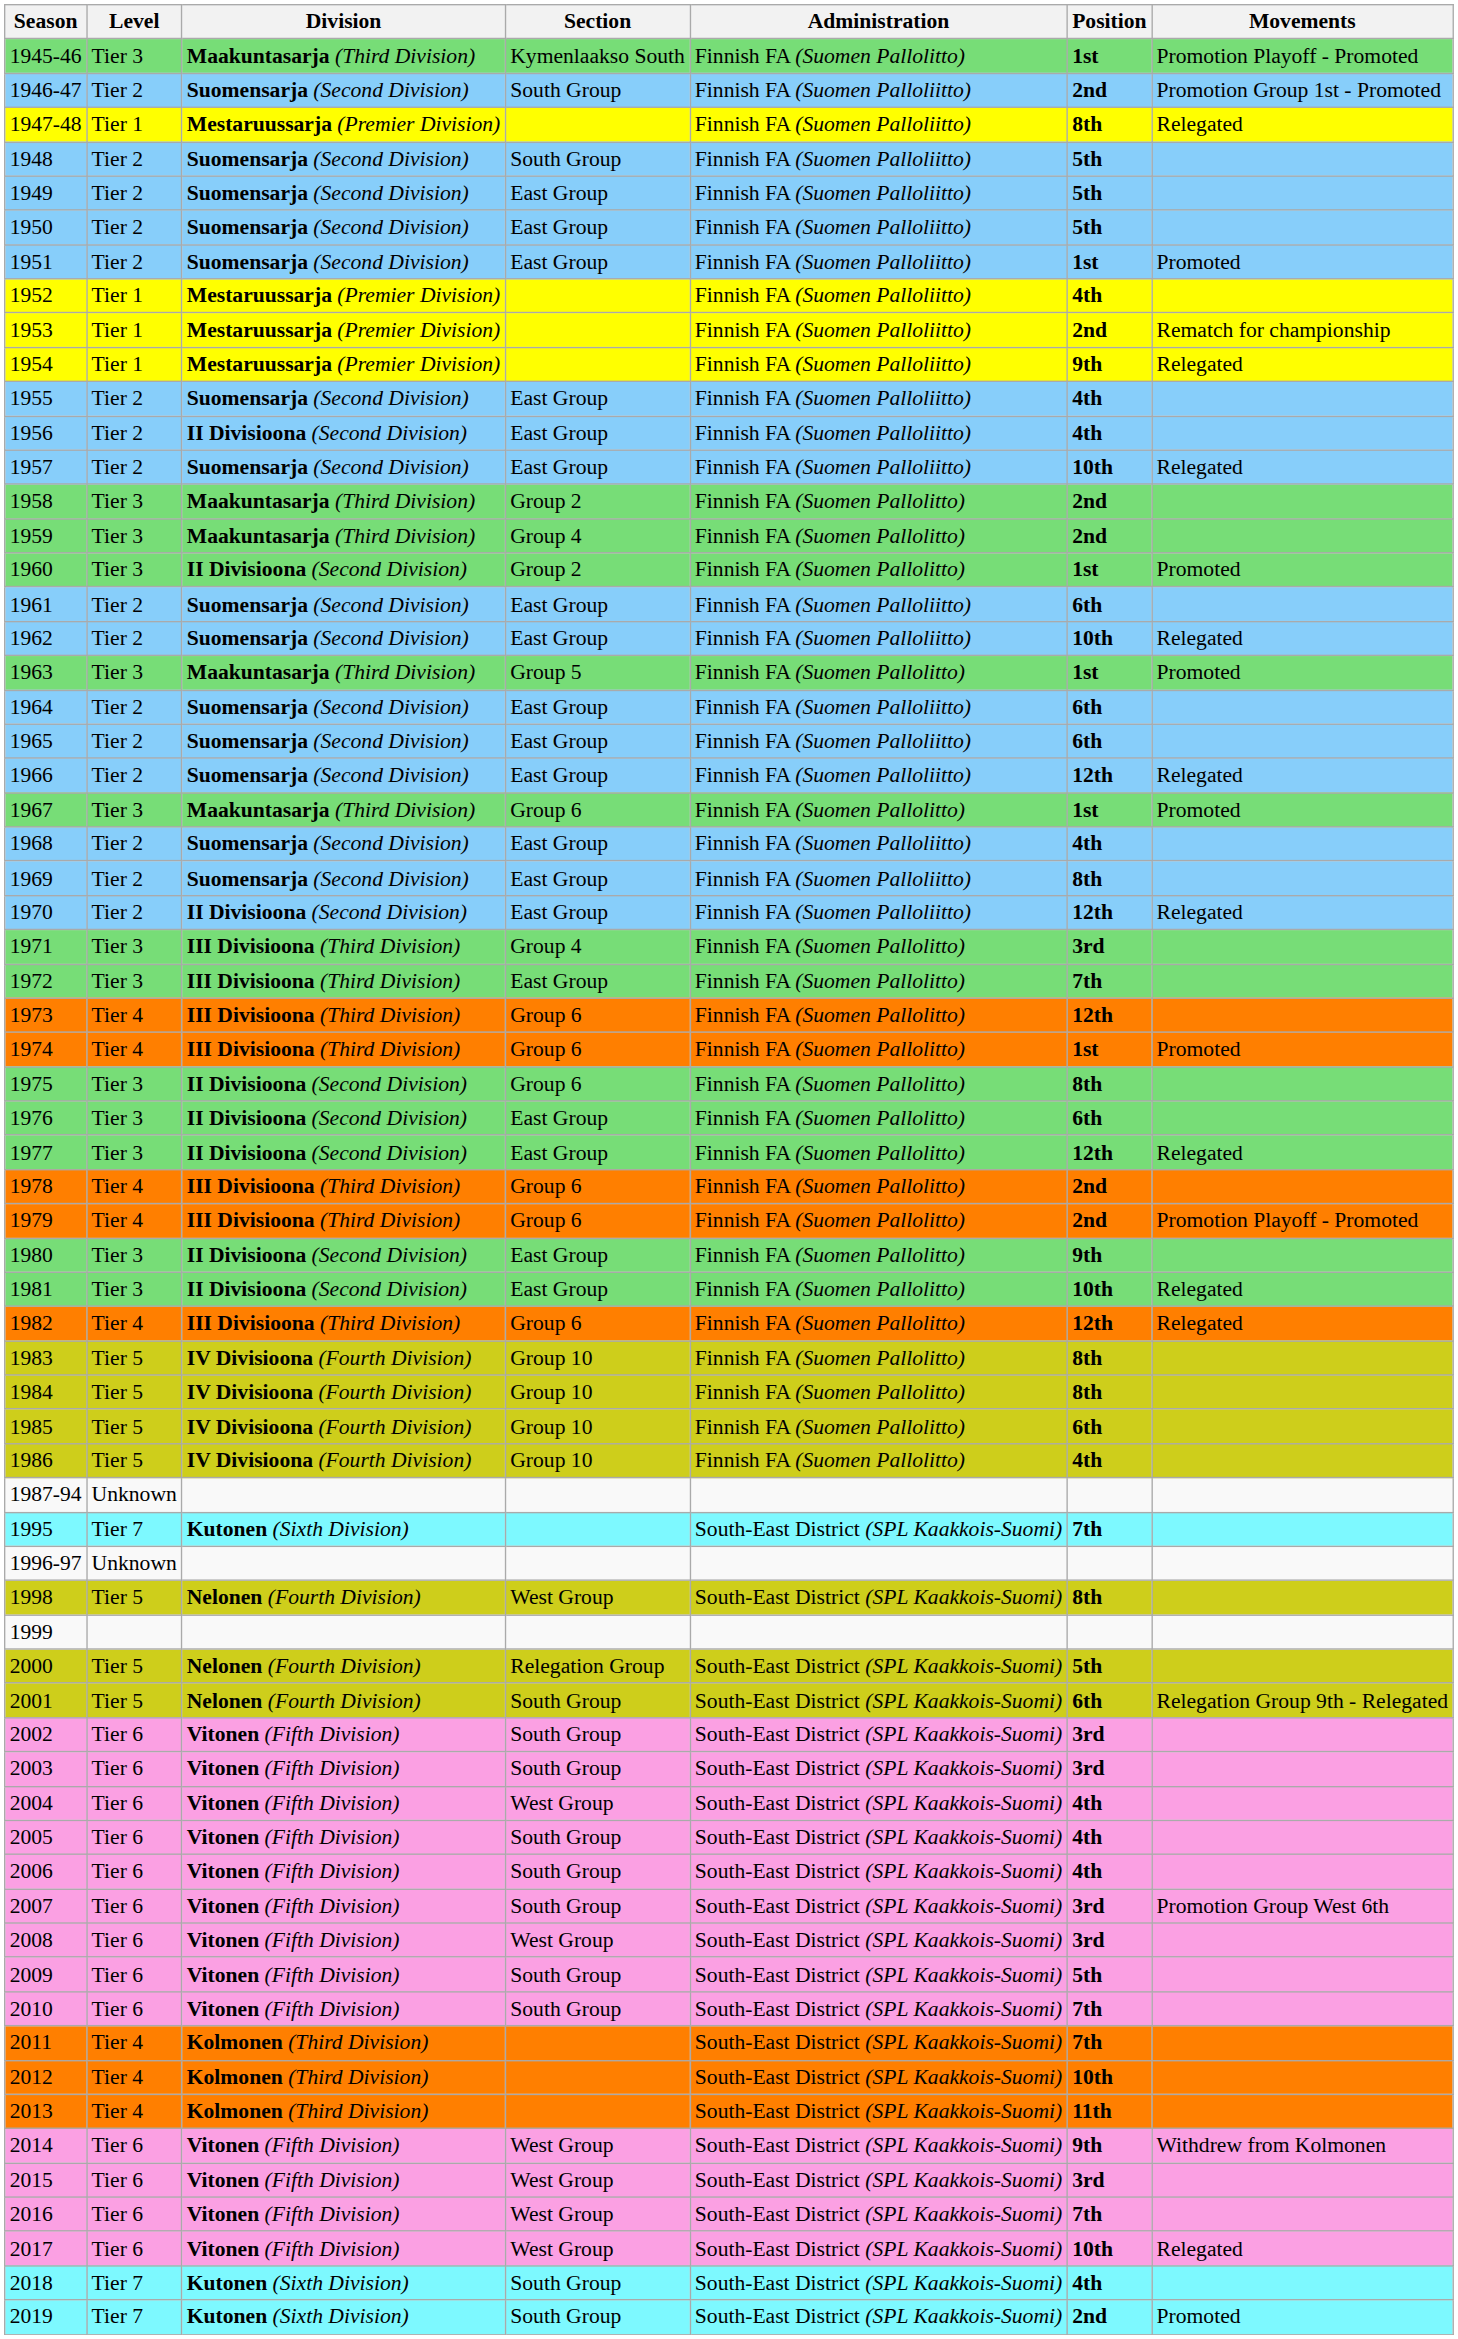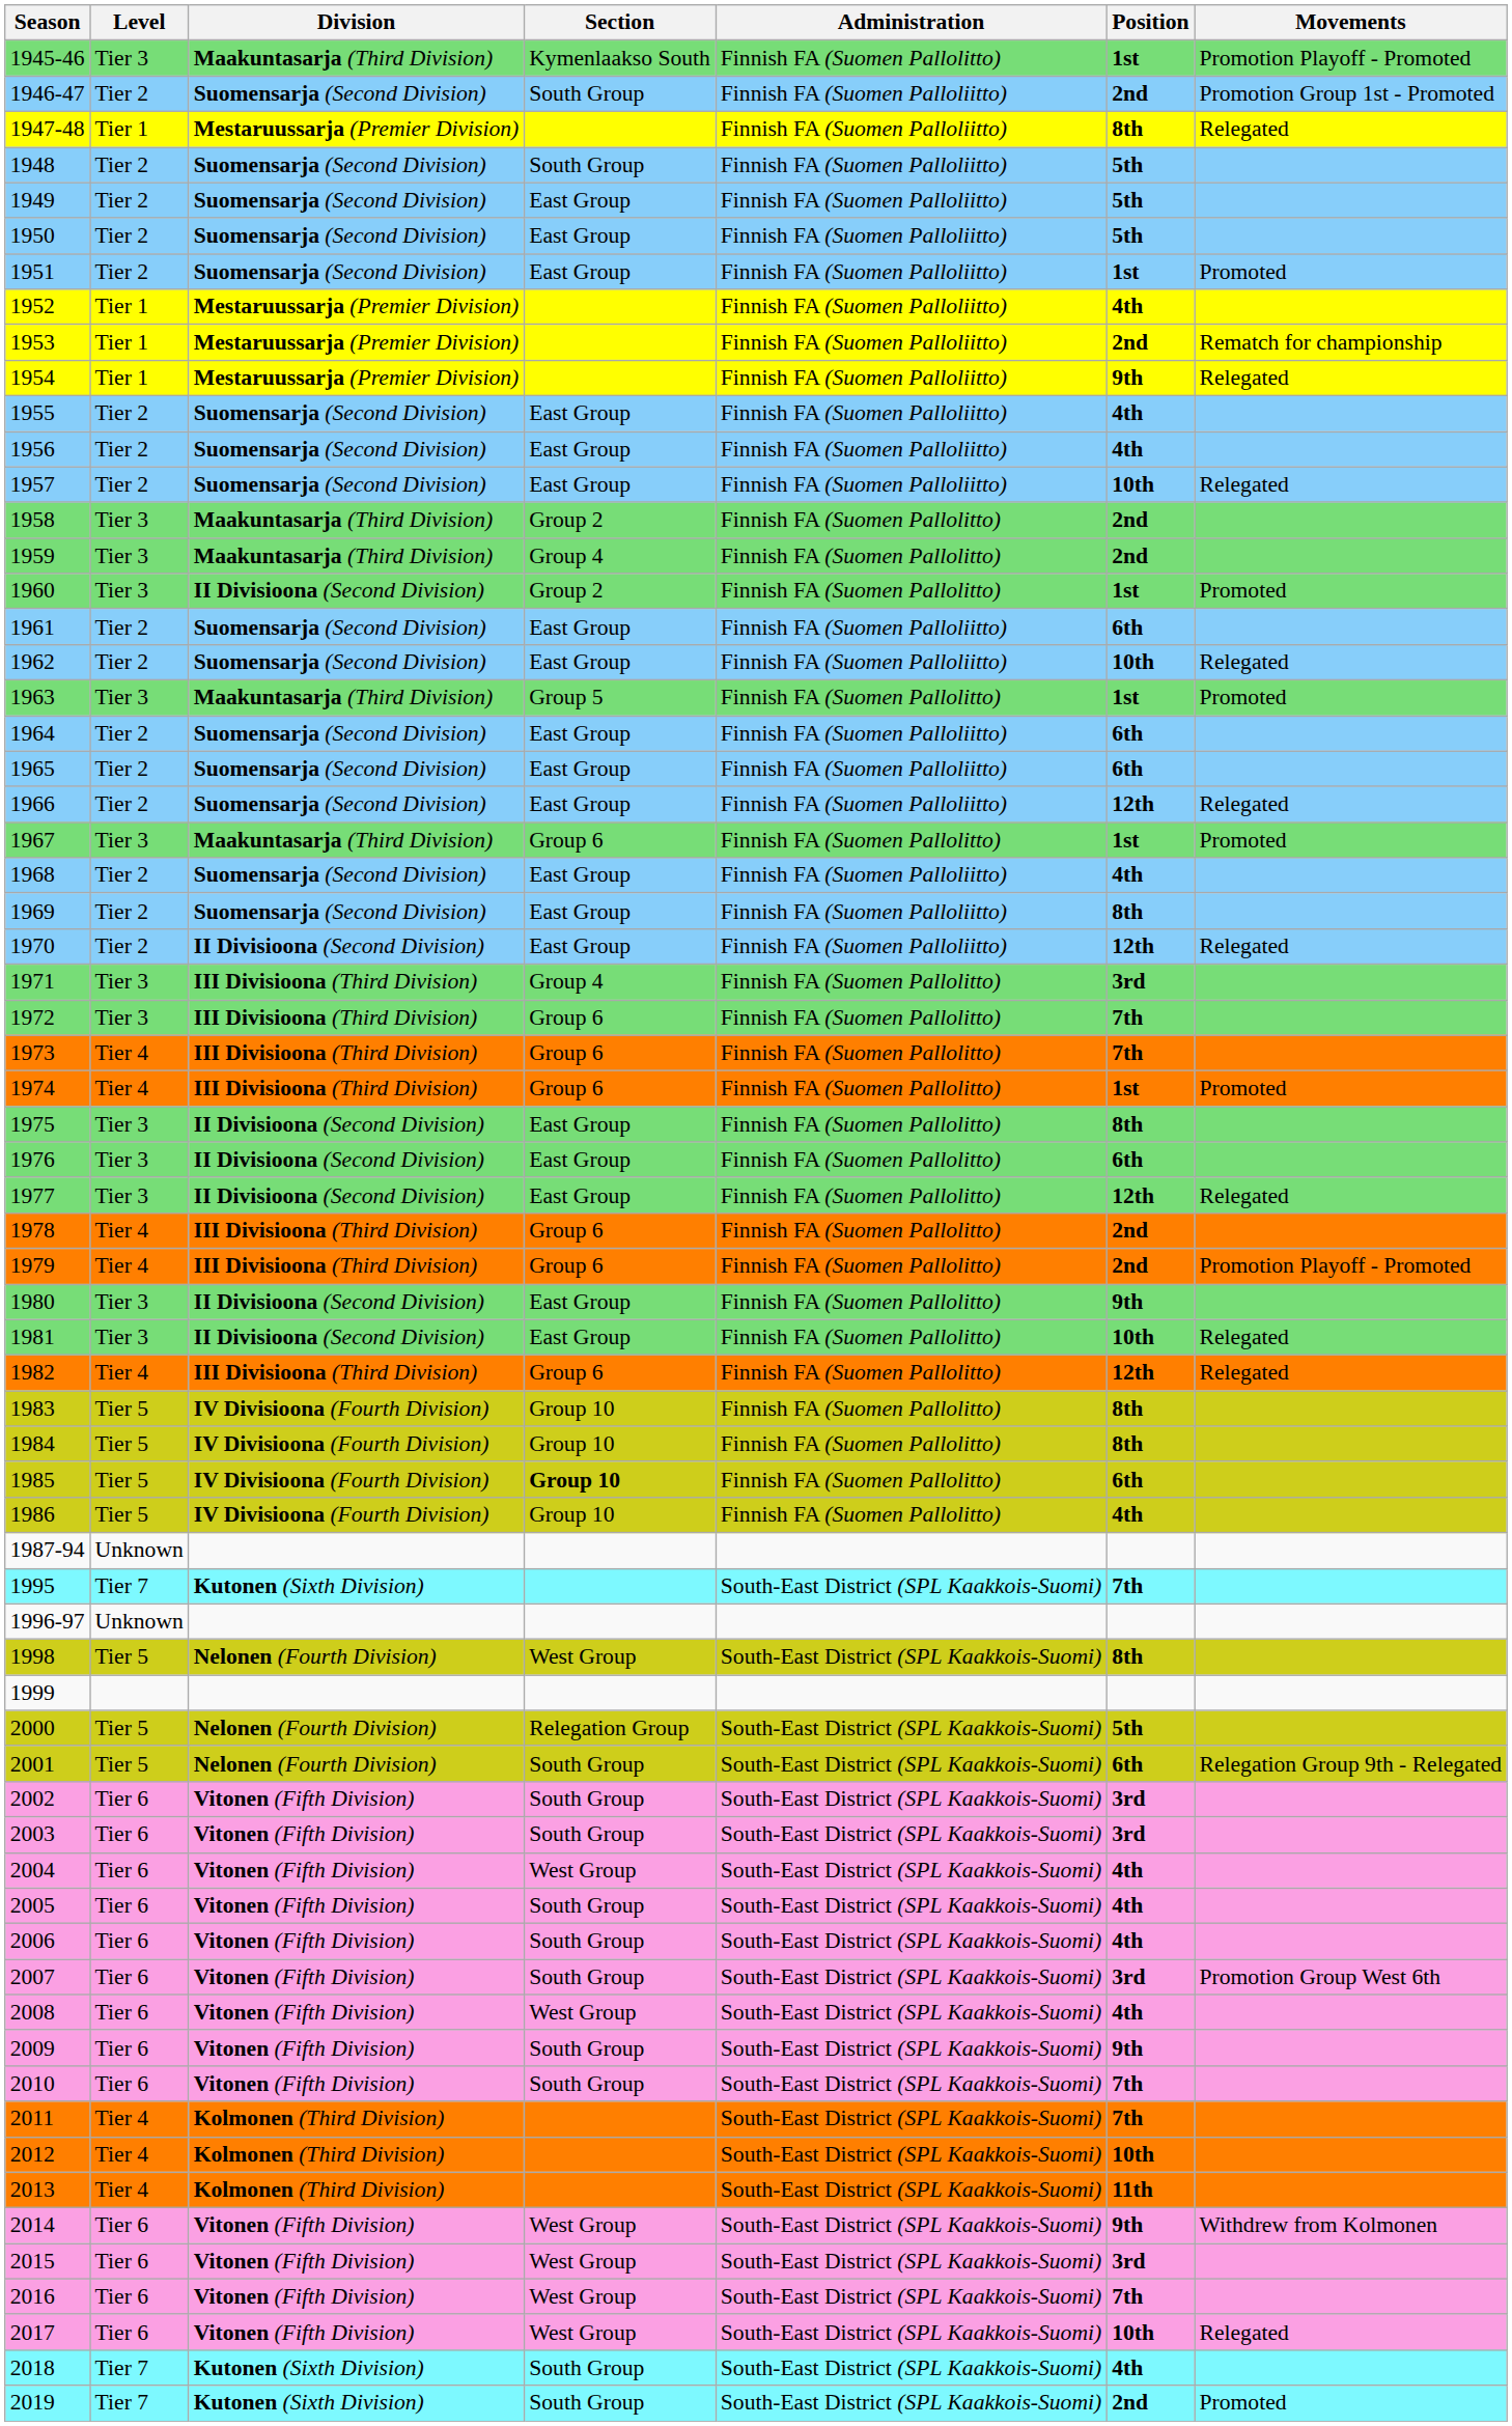1956 | Division: II Divisioona (Second Division) -> Suomensarja (Second Division)
1972 | Section: East Group -> Group 6
1973 | Position: 12th -> 7th
1975 | Section: Group 6 -> East Group
1985 | Section: normal -> bold
2008 | Position: 3rd -> 4th
2009 | Position: 5th -> 9th
